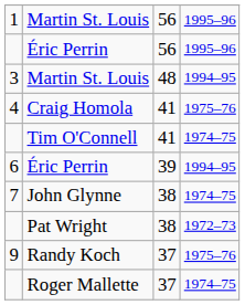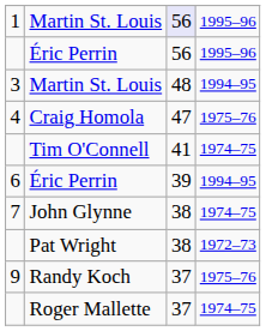1 / Martin St. Louis | column 3: no background -> lavender background
Craig Homola | column 3: 41 -> 47
